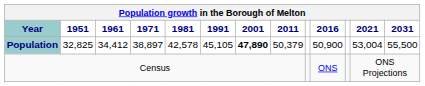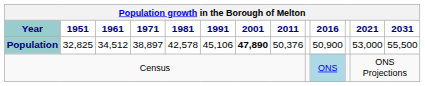Population | 1961: 34,412 -> 34,512
Population | 1991: 45,105 -> 45,106
Population | 2011: 50,379 -> 50,376
Population | 2021: 53,004 -> 53,000
Census | 2016: no background -> lightblue background
